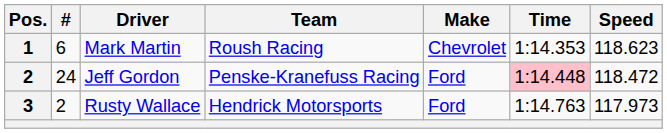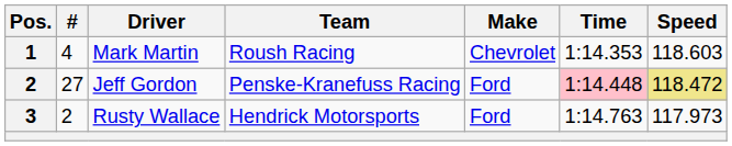Mark Martin | #: 6 -> 4
Mark Martin | Speed: 118.623 -> 118.603
Jeff Gordon | #: 24 -> 27
Jeff Gordon | Speed: no background -> khaki background
